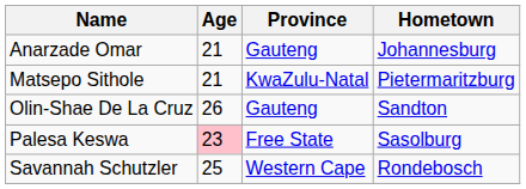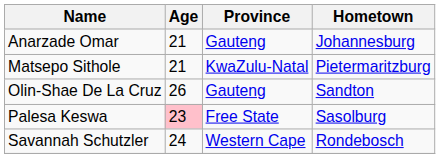Savannah Schutzler | Age: 25 -> 24
